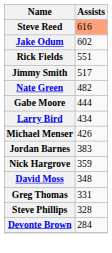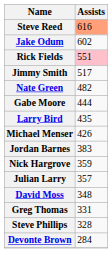Rick Fields | Assists: no background -> pink background
Larry Bird | Assists: 434 -> 435
+ row: Julian Larry | 357
